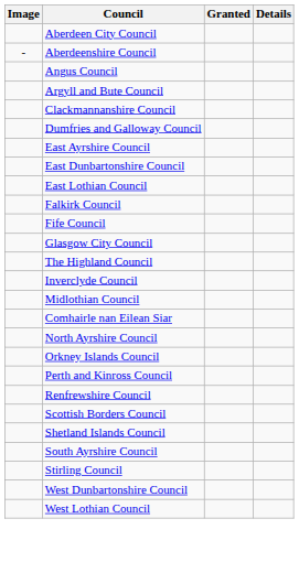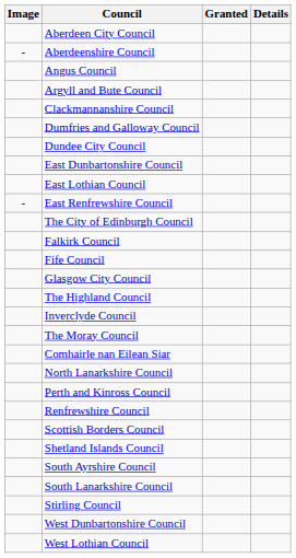+ row: Dundee City Council
- row: East Ayrshire Council
+ row: - | East Renfrewshire Council
+ row: The City of Edinburgh Council
- row: Midlothian Council
+ row: The Moray Council
- row: North Ayrshire Council
+ row: North Lanarkshire Council
- row: Orkney Islands Council
+ row: South Lanarkshire Council
